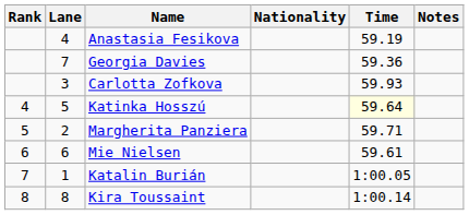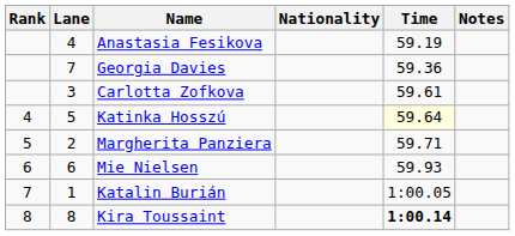Carlotta Zofkova | Time: 59.93 -> 59.61
Mie Nielsen | Time: 59.61 -> 59.93
Kira Toussaint | Time: normal -> bold
